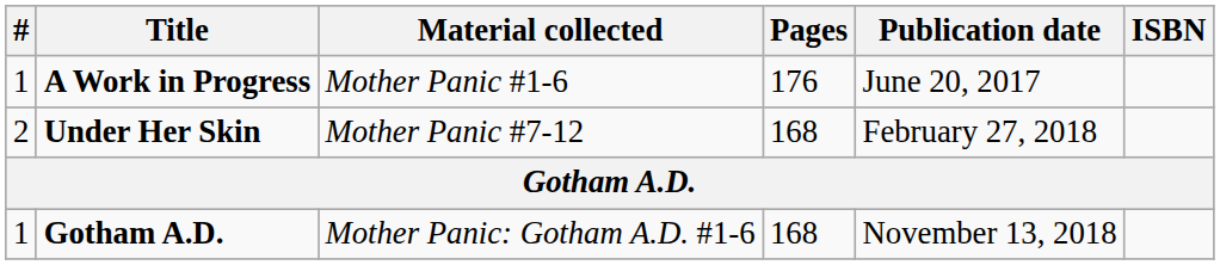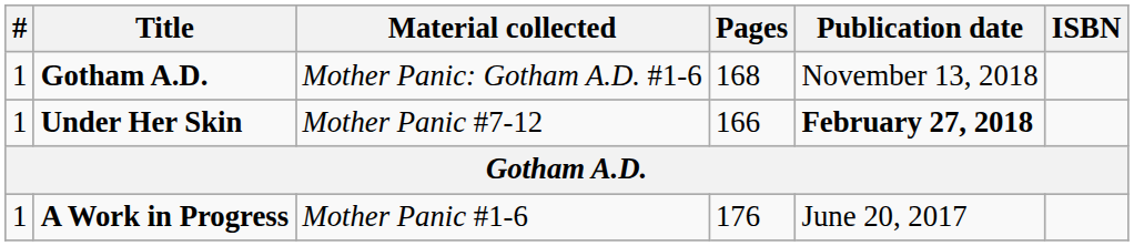rows swapped: A Work in Progress <-> Gotham A.D. / Mother Panic: Gotham A.D. #1-6
Under Her Skin | #: 2 -> 1
Under Her Skin | Pages: 168 -> 166
Under Her Skin | Publication date: normal -> bold
